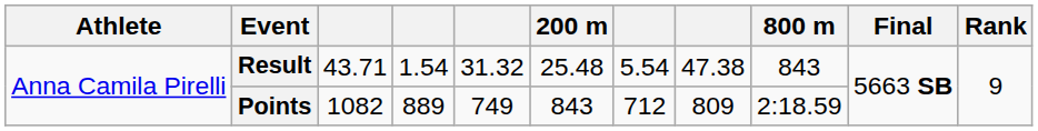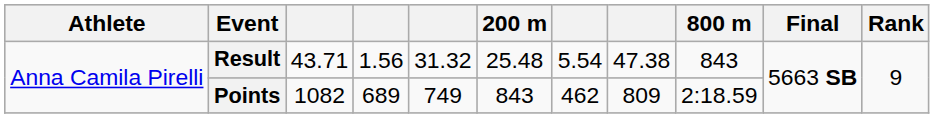Result | column 4: 1.54 -> 1.56
Points | column 4: 889 -> 689
Points | column 7: 712 -> 462
